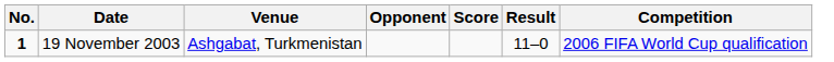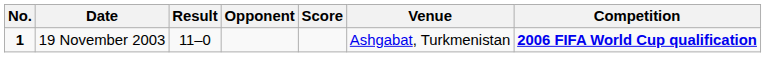columns swapped: Venue <-> Result
19 November 2003 | Competition: normal -> bold
